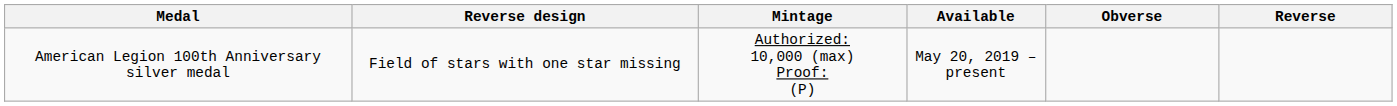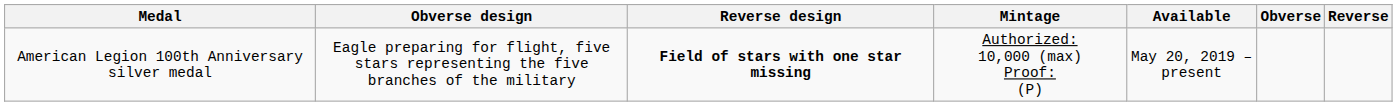+ column: Obverse design | Eagle preparing for flight, five stars representing the five branches of the military
American Legion 100th Anniversary silver medal | Reverse design: normal -> bold
